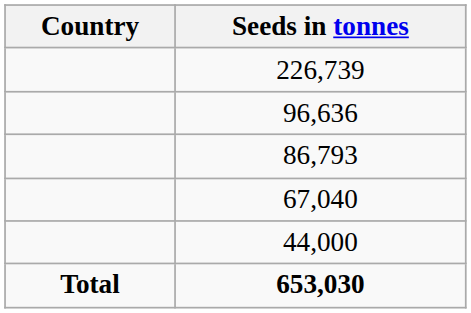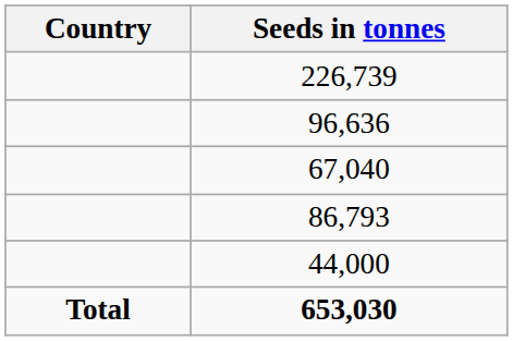rows swapped: 86,793 <-> 67,040
